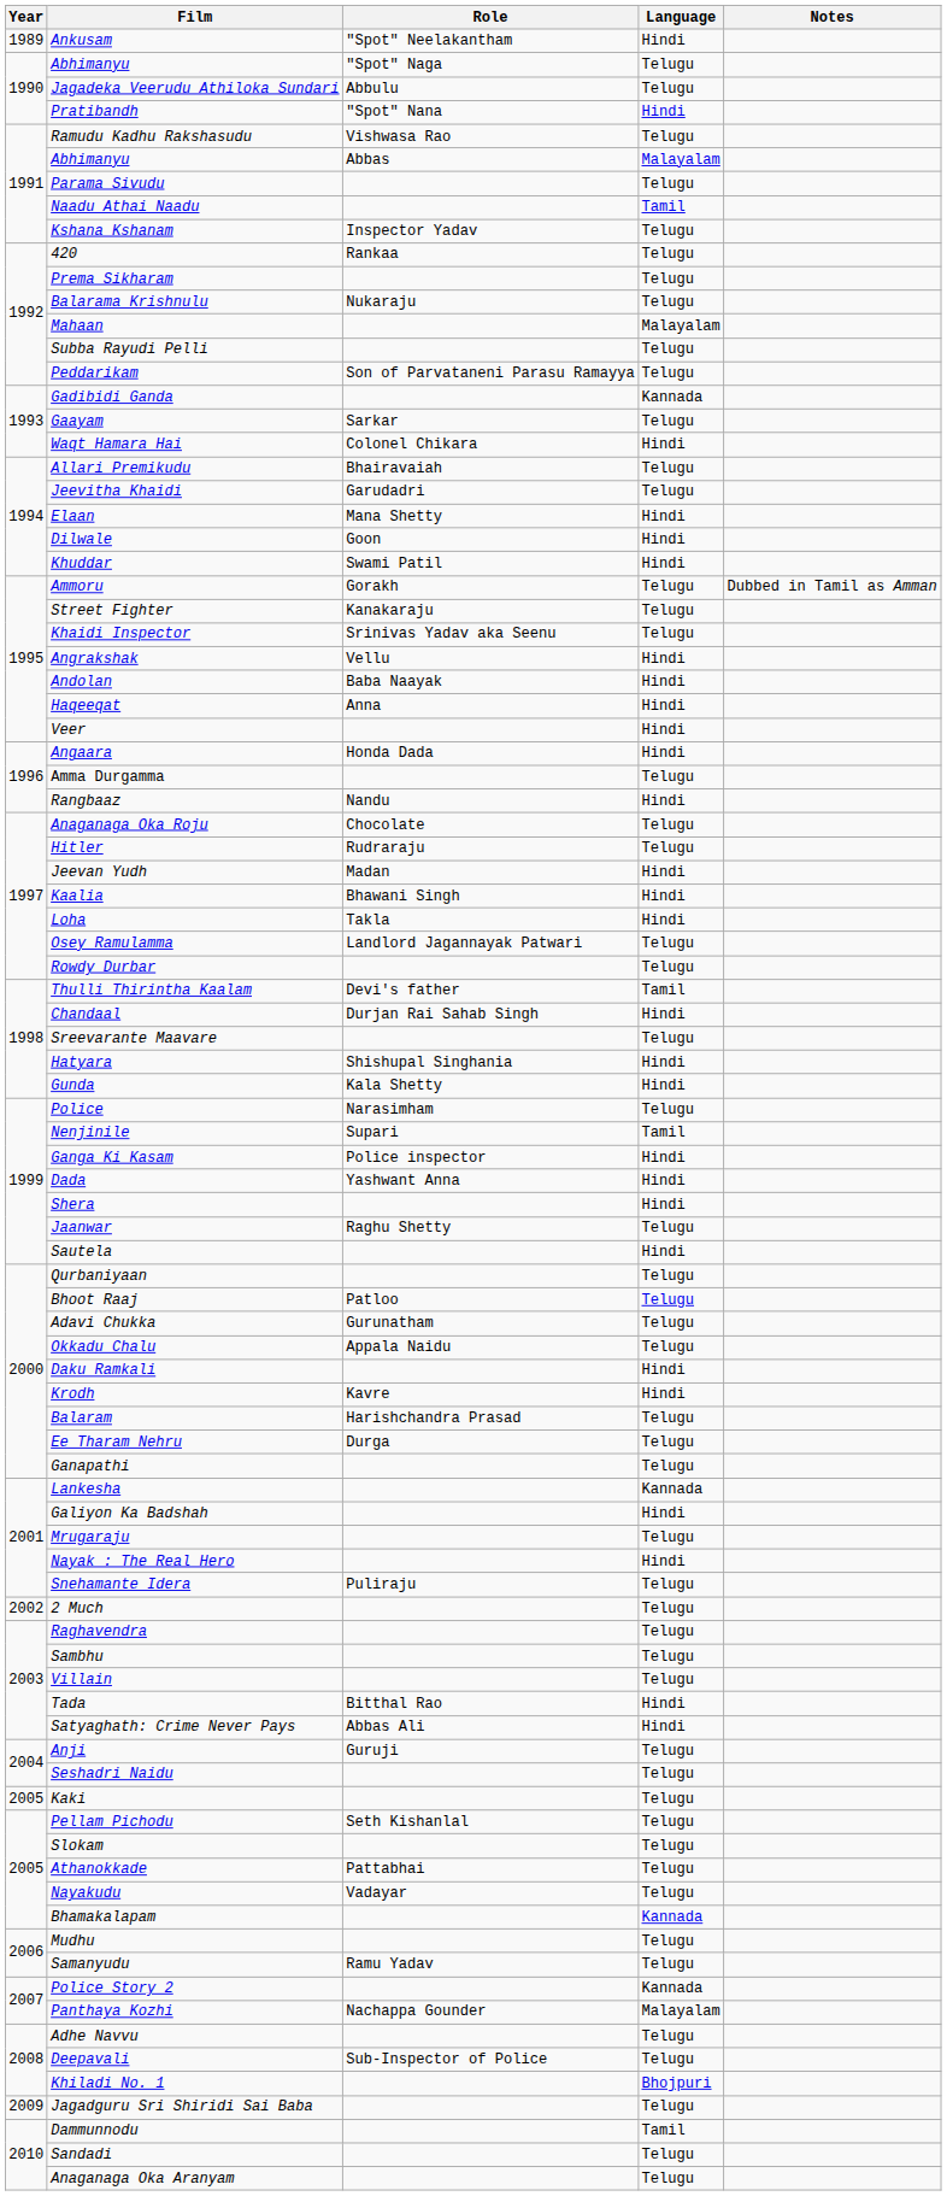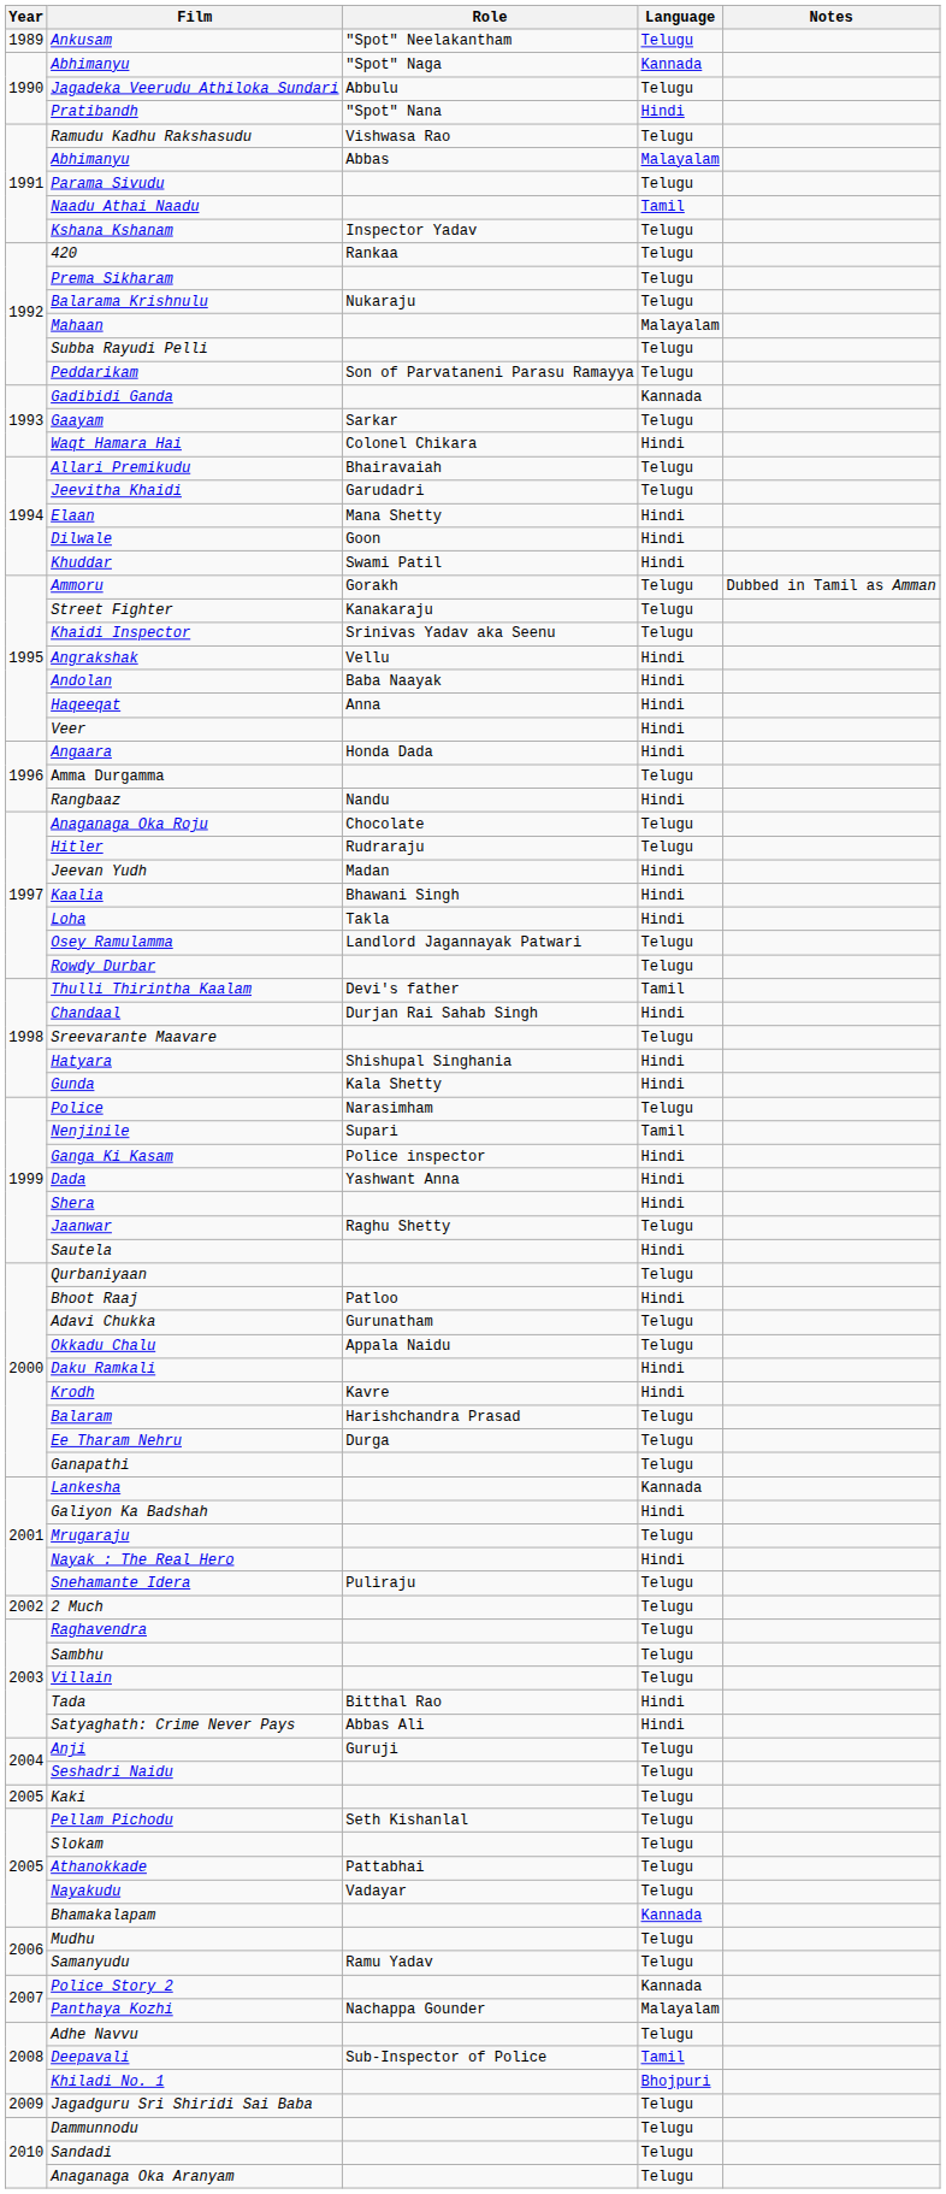Ankusam | Language: Hindi -> Telugu
Abhimanyu / "Spot" Naga | Language: Telugu -> Kannada
Bhoot Raaj | Language: Telugu -> Hindi
Deepavali | Language: Telugu -> Tamil
Dammunnodu | Language: Tamil -> Telugu
